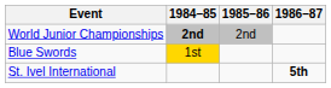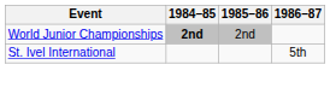- row: Blue Swords | 1st
St. Ivel International | 1986–87: bold -> normal
